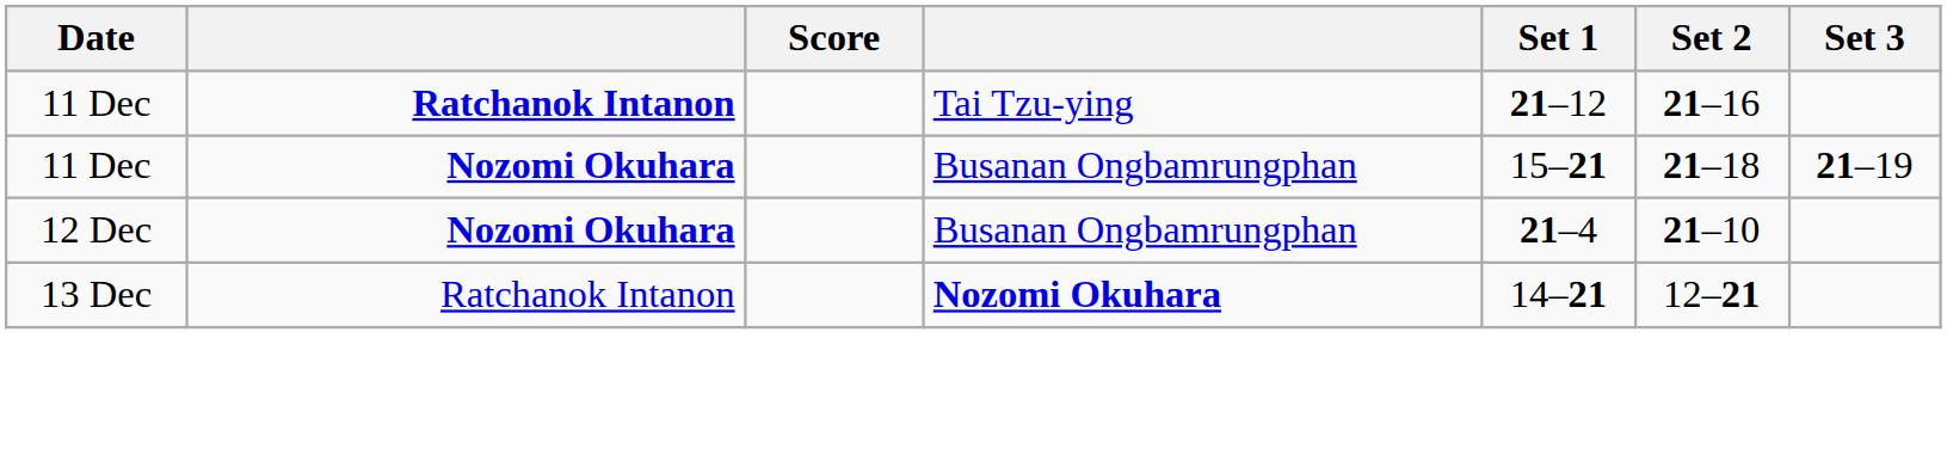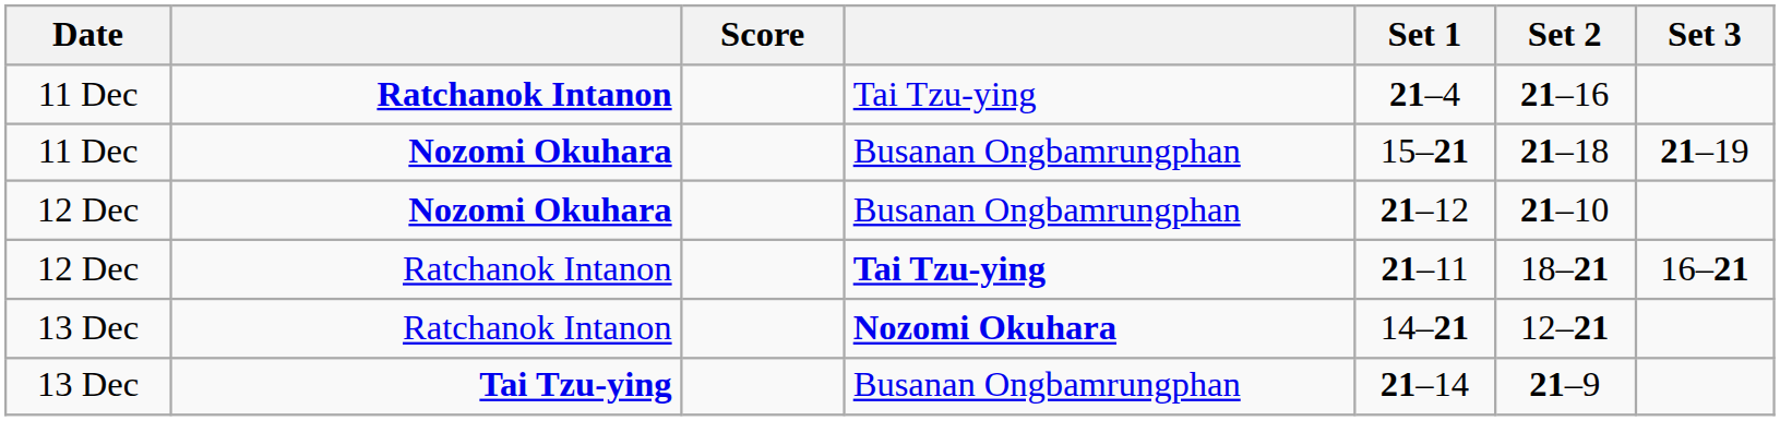11 Dec / Ratchanok Intanon | Set 1: 21–12 -> 21–4
12 Dec / Nozomi Okuhara | Set 1: 21–4 -> 21–12
+ row: 12 Dec | Ratchanok Intanon | Tai Tzu-ying | 21–11 | 18–21 | 16–21
+ row: 13 Dec | Tai Tzu-ying | Busanan Ongbamrungphan | 21–14 | 21–9
